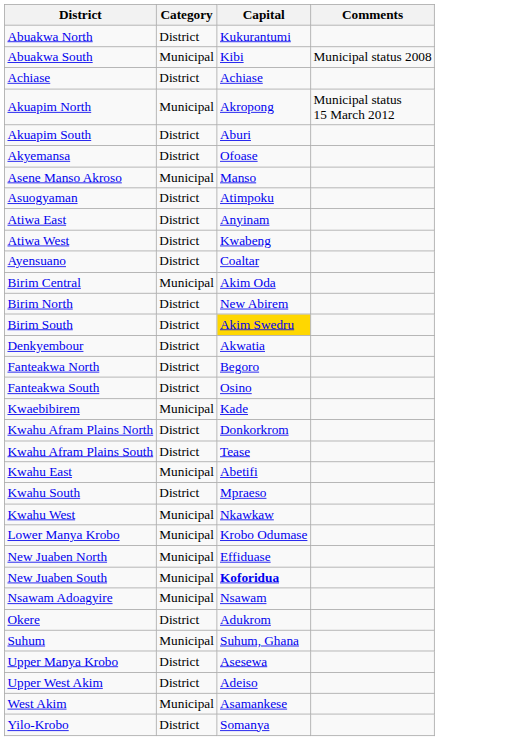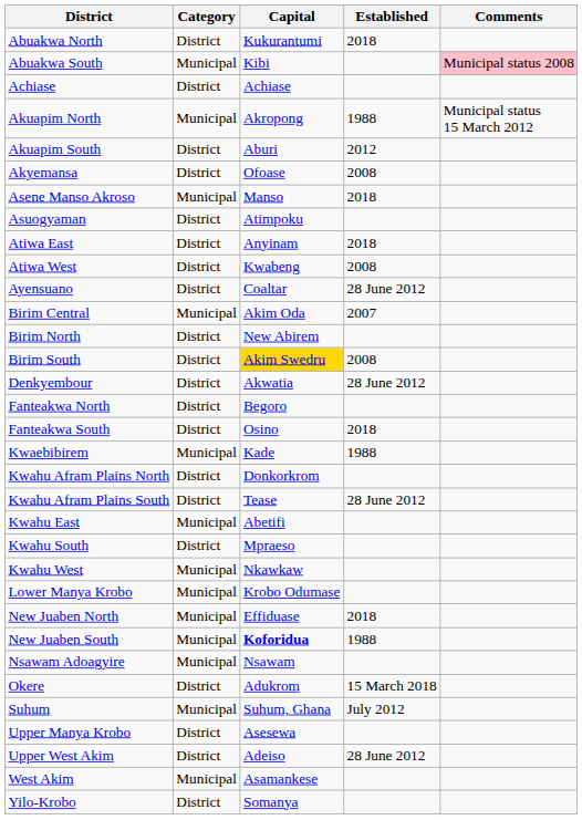+ column: Established | 2018 | 1988 | 2012 | 2008 | 2018 | 2018 | 2008 | 28 June 2012 | 2007 | 2008 | 28 June 2012 | 2018 | 1988 | 28 June 2012 | 2018 | 1988 | 15 March 2018 | July 2012 | 28 June 2012
Abuakwa South | Comments: no background -> pink background
